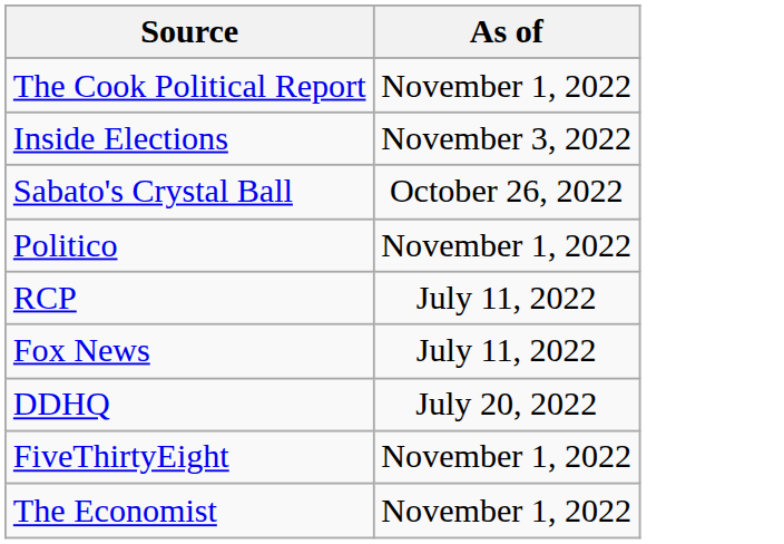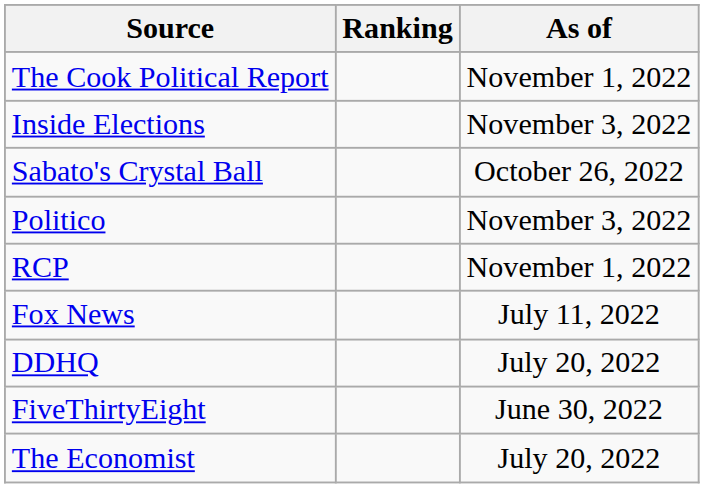+ column: Ranking
Politico | As of: November 1, 2022 -> November 3, 2022
RCP | As of: July 11, 2022 -> November 1, 2022
FiveThirtyEight | As of: November 1, 2022 -> June 30, 2022
The Economist | As of: November 1, 2022 -> July 20, 2022
